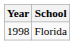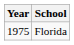Florida | Year: 1998 -> 1975
